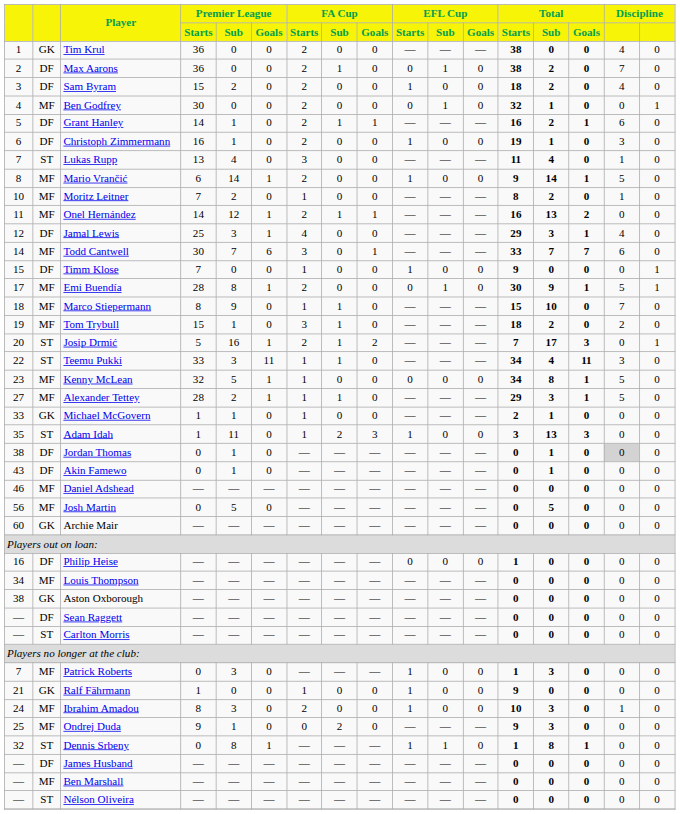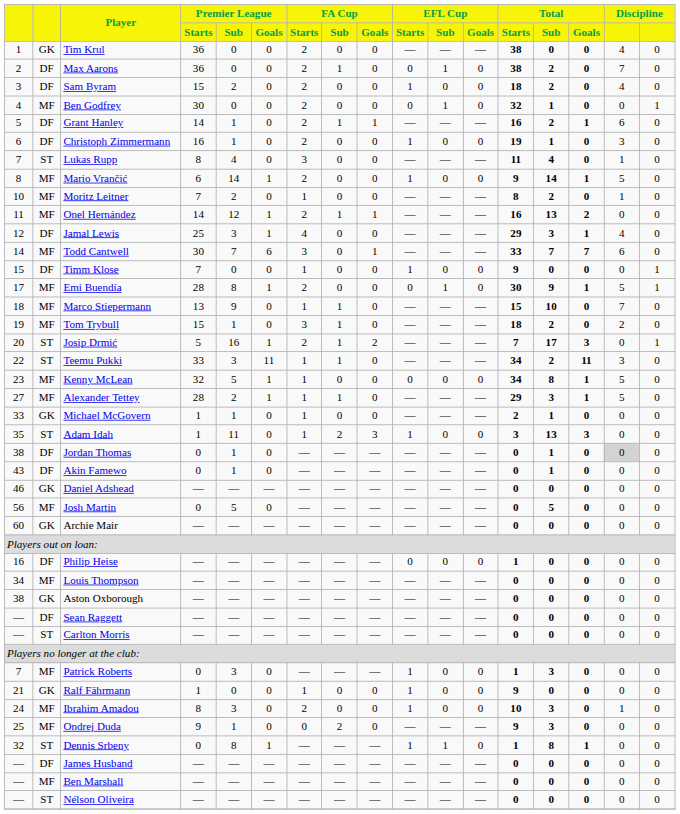Lukas Rupp | Premier League / Starts: 13 -> 8
Marco Stiepermann | Premier League / Starts: 8 -> 13
Teemu Pukki | Total / Sub: 4 -> 2
Daniel Adshead | column 2: MF -> GK
